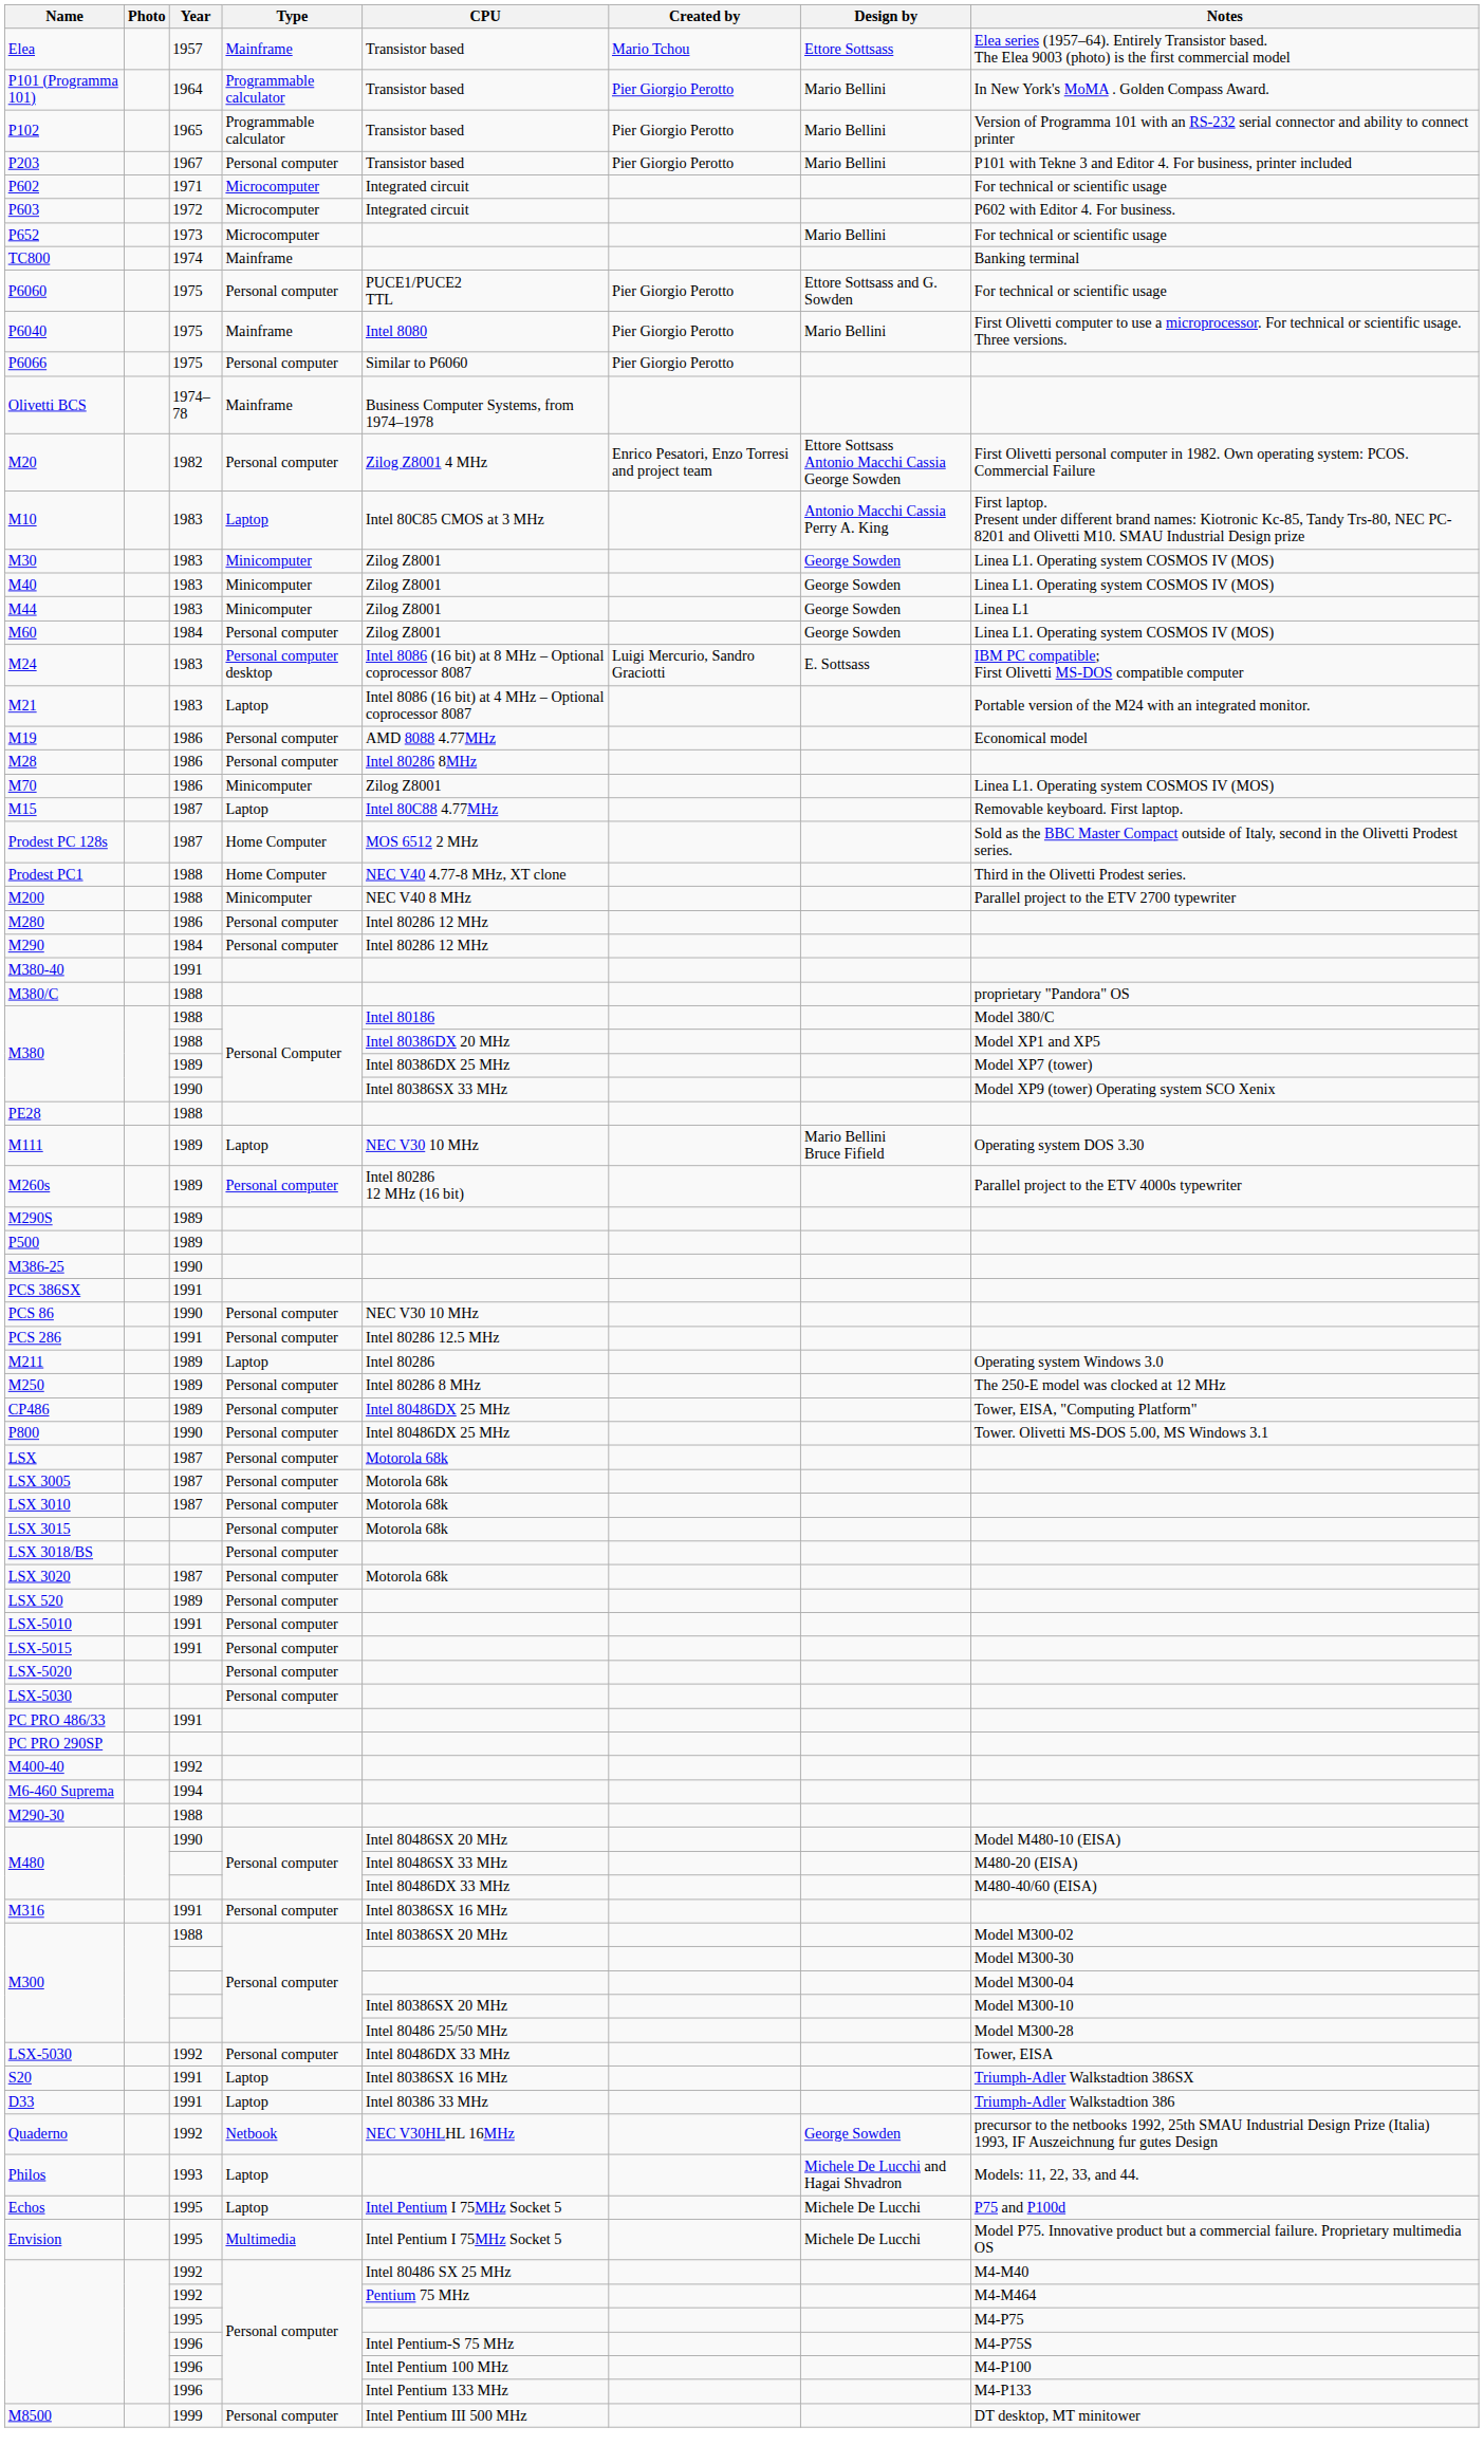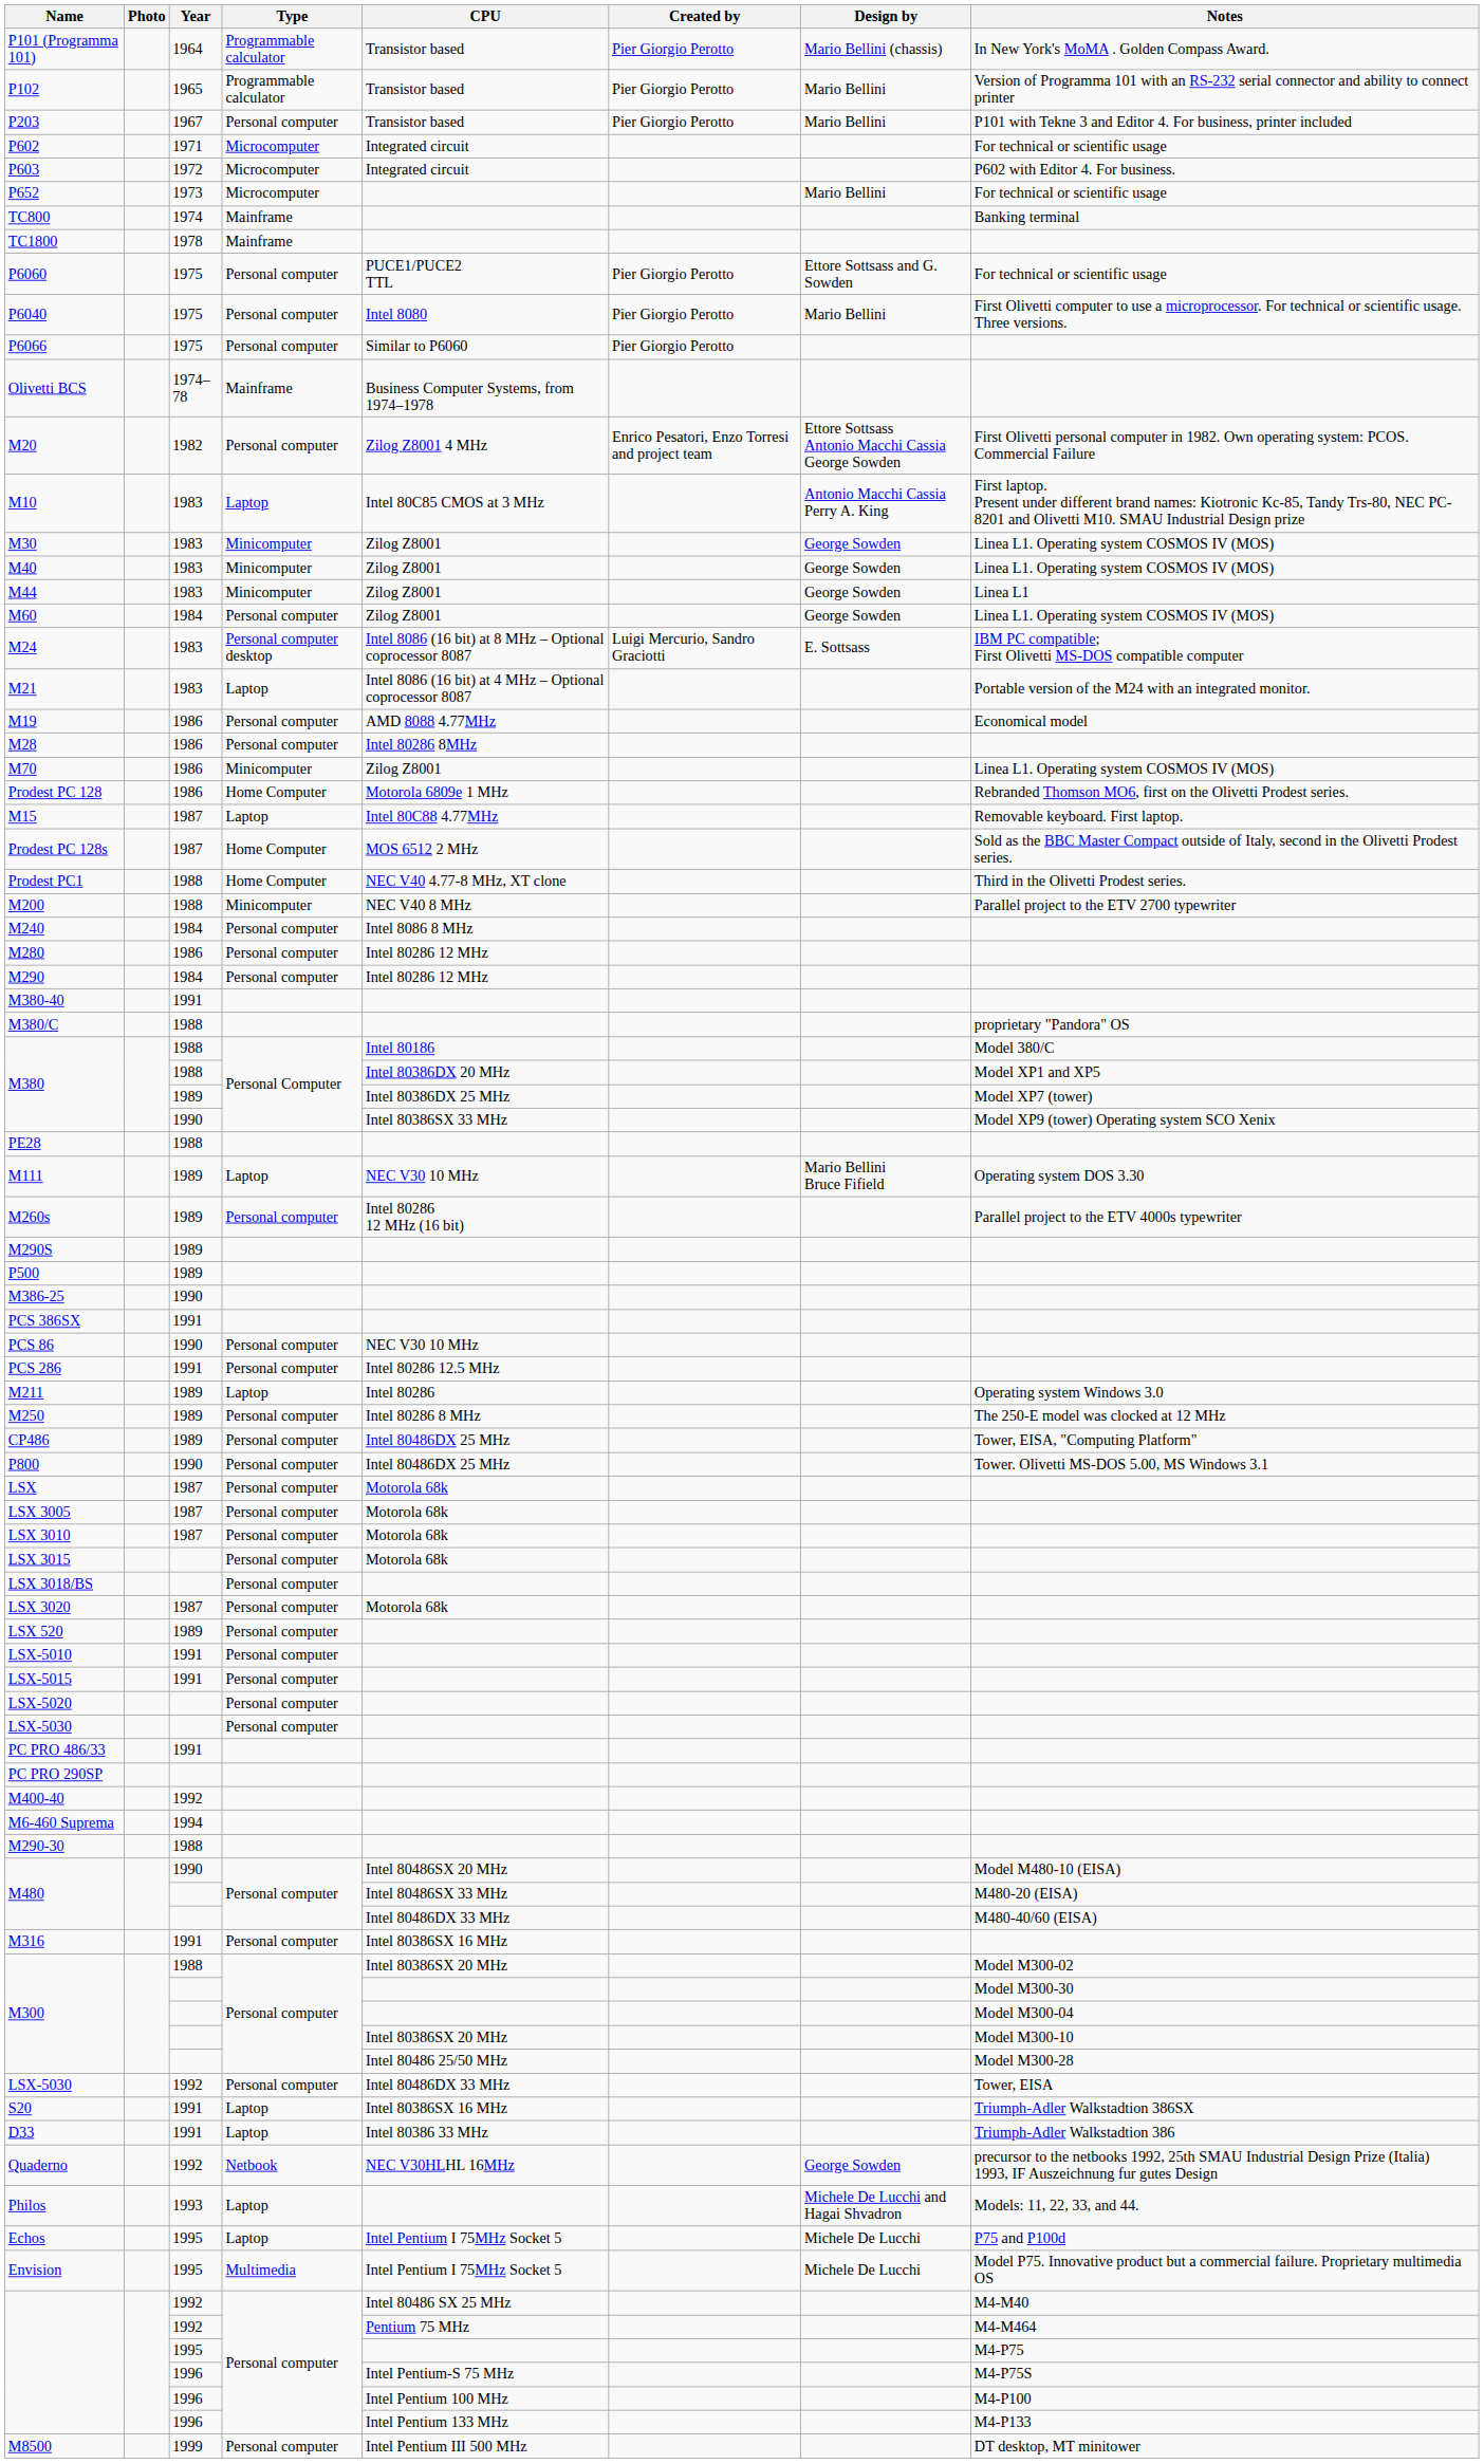- row: Elea | 1957 | Mainframe | Transistor based | Mario Tchou | Ettore Sottsass | Elea series (1957–64). Entirely Transistor based. The Elea 9003 (photo) is the first commercial model
P101 (Programma 101) | Design by: Mario Bellini -> Mario Bellini (chassis)
+ row: TC1800 | 1978 | Mainframe
P6040 | Type: Mainframe -> Personal computer
+ row: Prodest PC 128 | 1986 | Home Computer | Motorola 6809e 1 MHz | Rebranded Thomson MO6, first on the Olivetti Prodest series.
+ row: M240 | 1984 | Personal computer | Intel 8086 8 MHz
